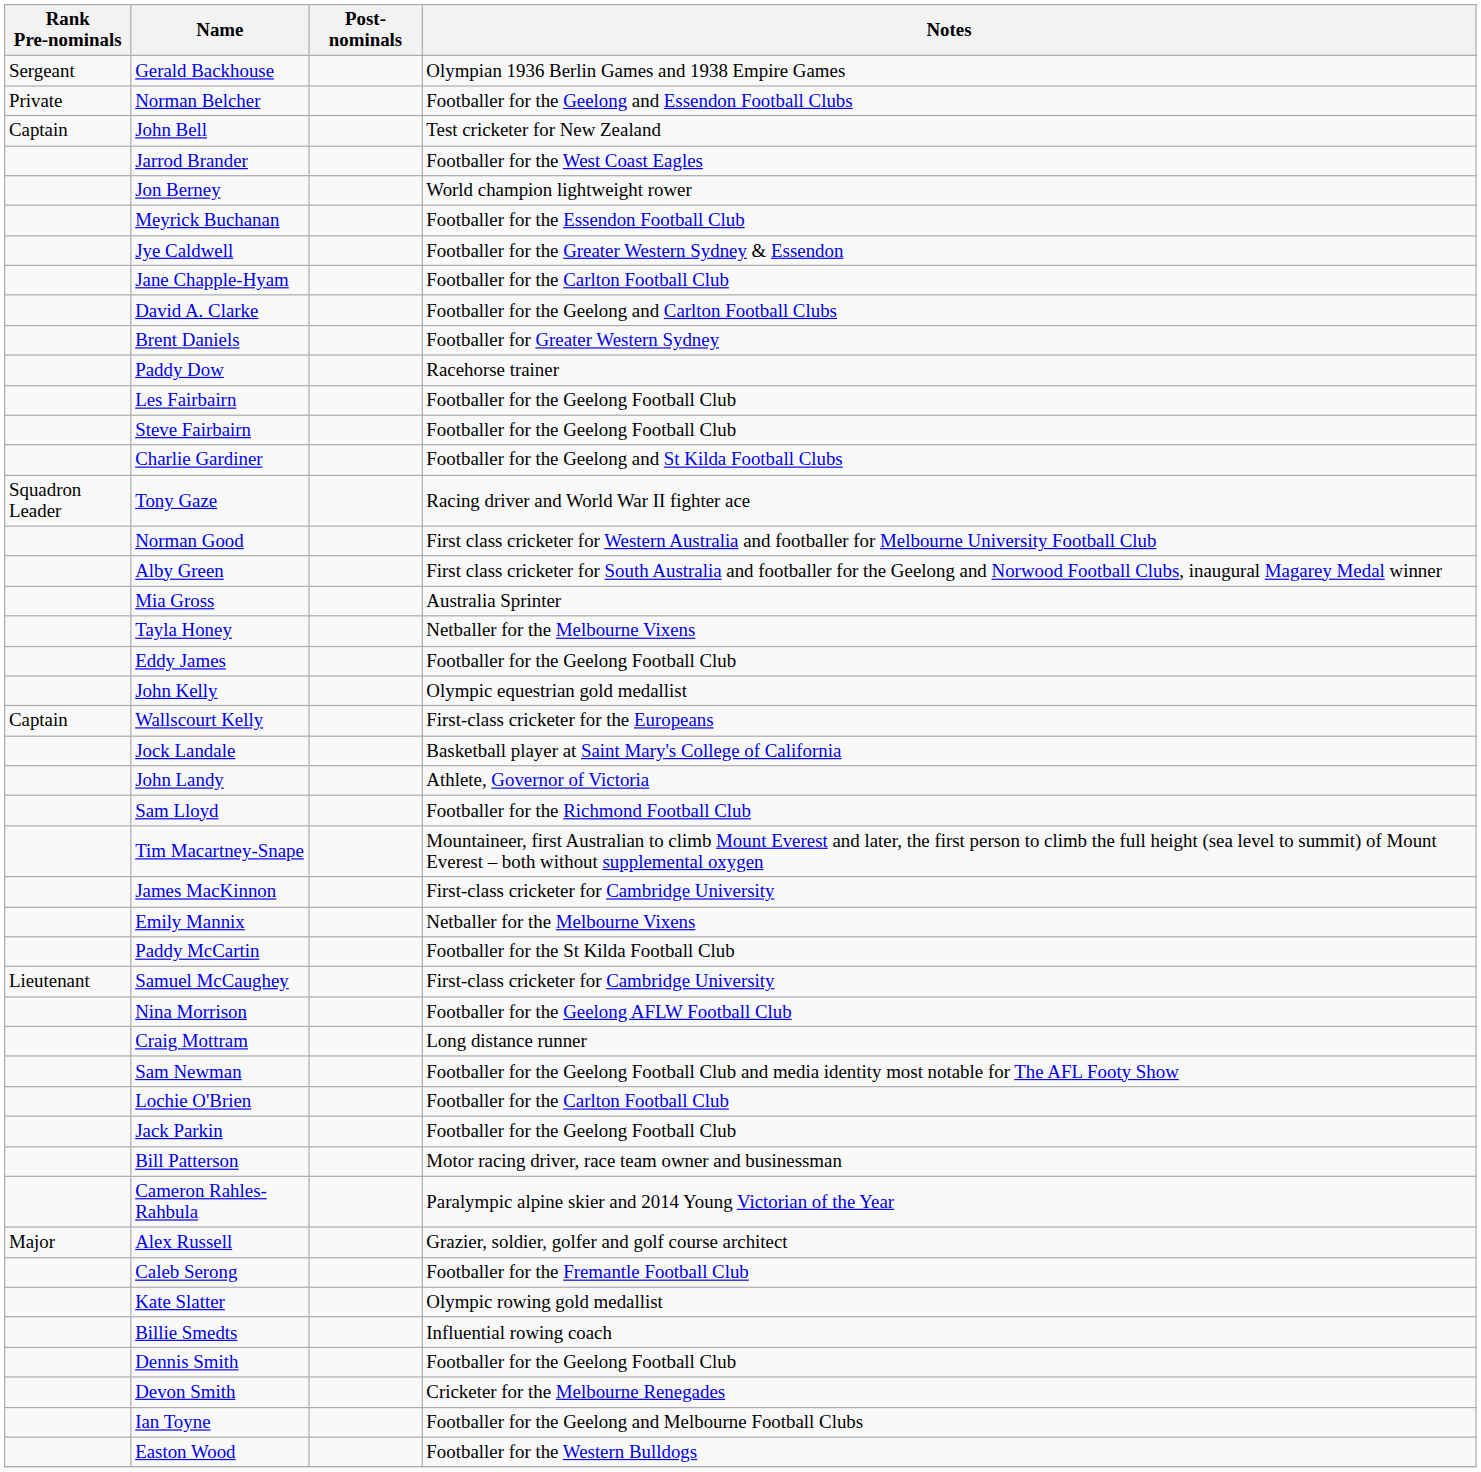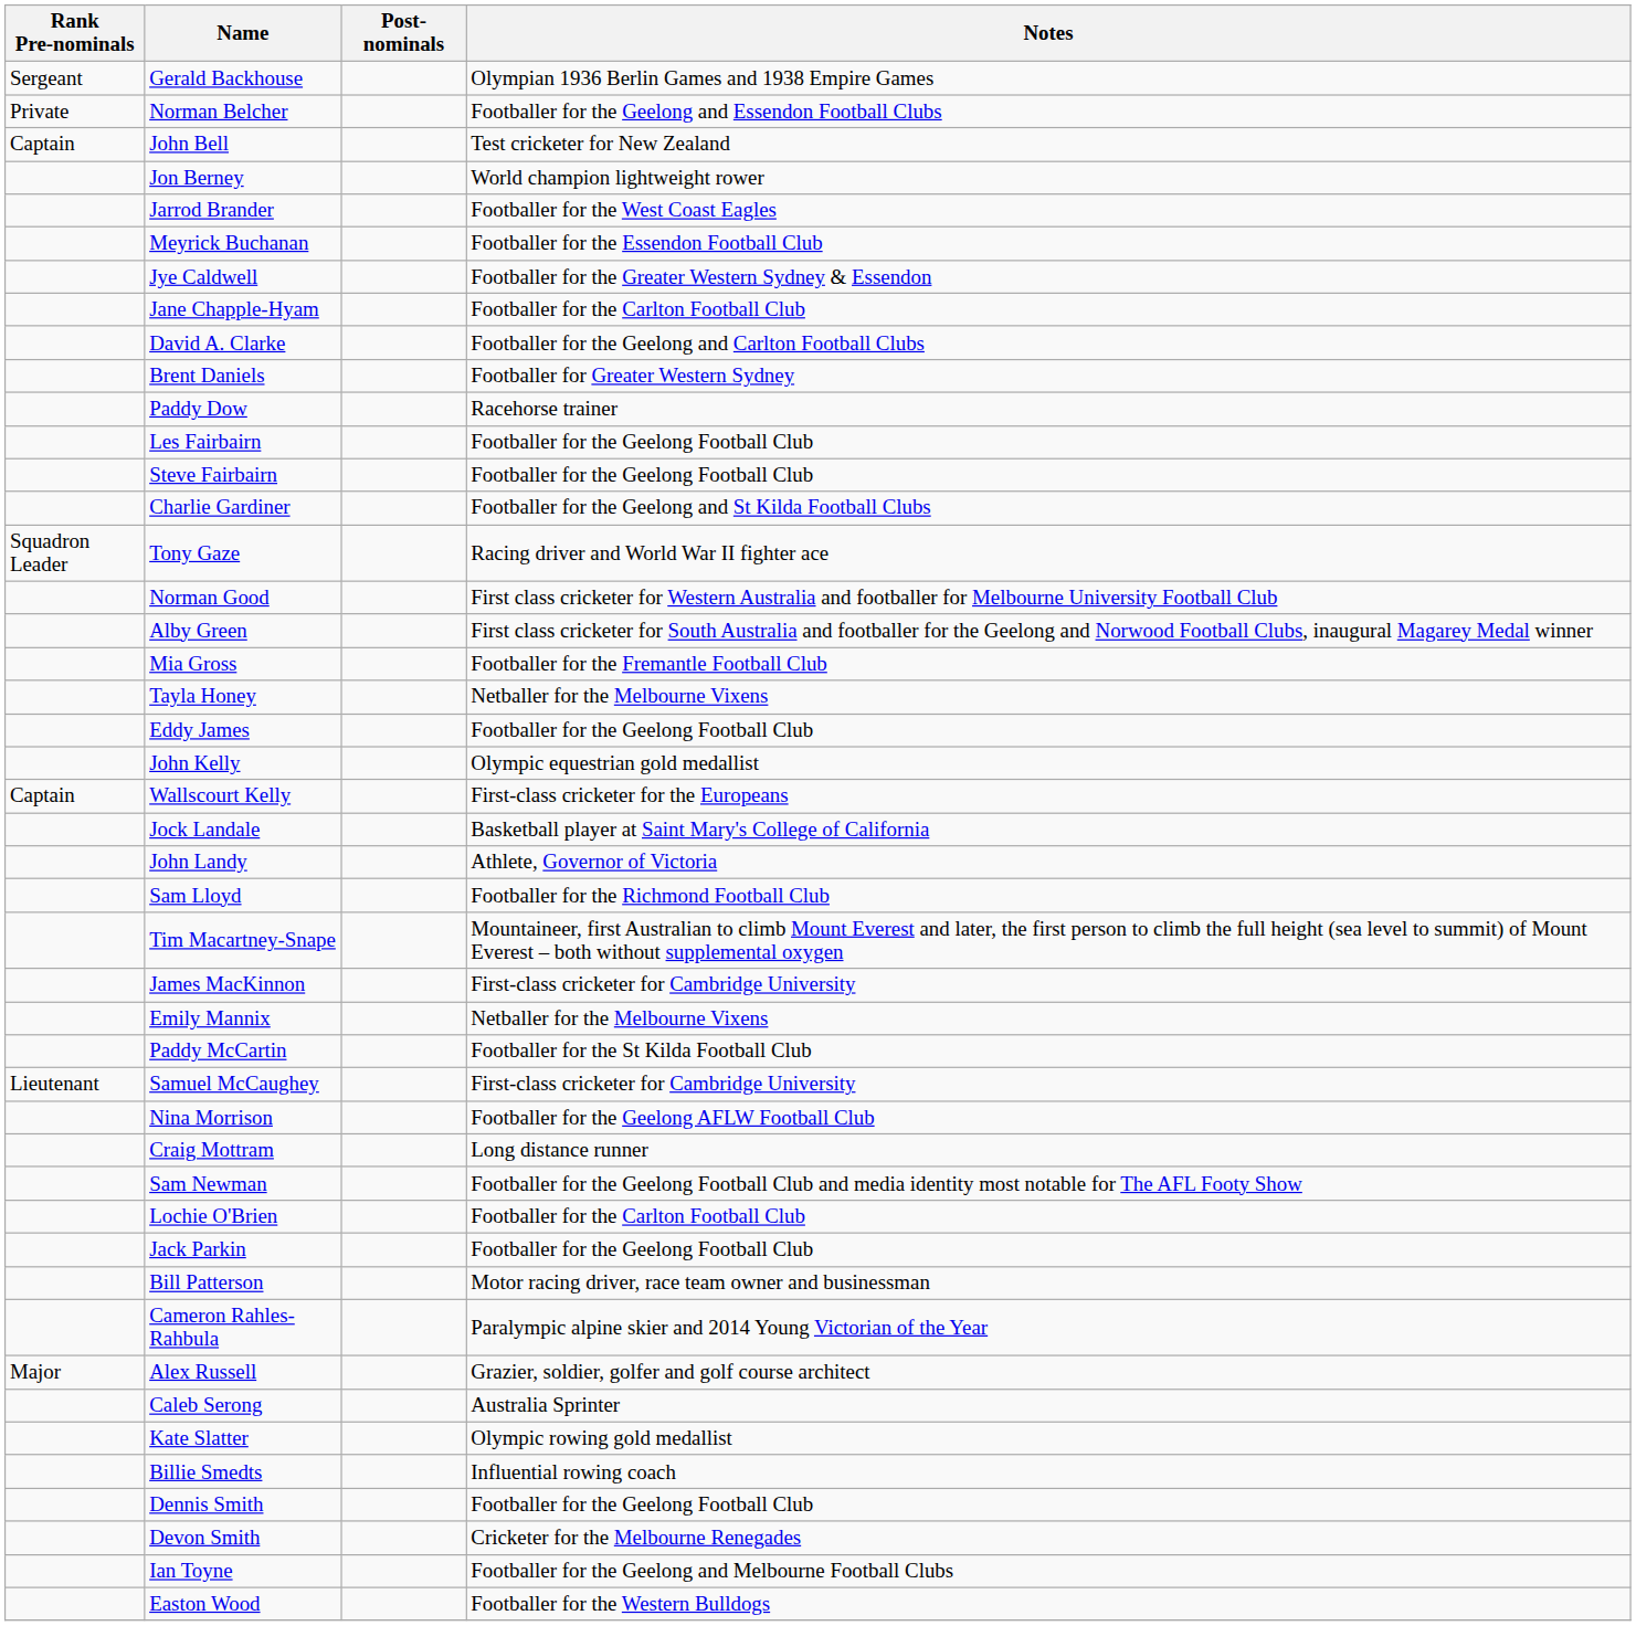rows swapped: Jon Berney <-> Jarrod Brander
Mia Gross | Notes: Australia Sprinter -> Footballer for the Fremantle Football Club
Caleb Serong | Notes: Footballer for the Fremantle Football Club -> Australia Sprinter
